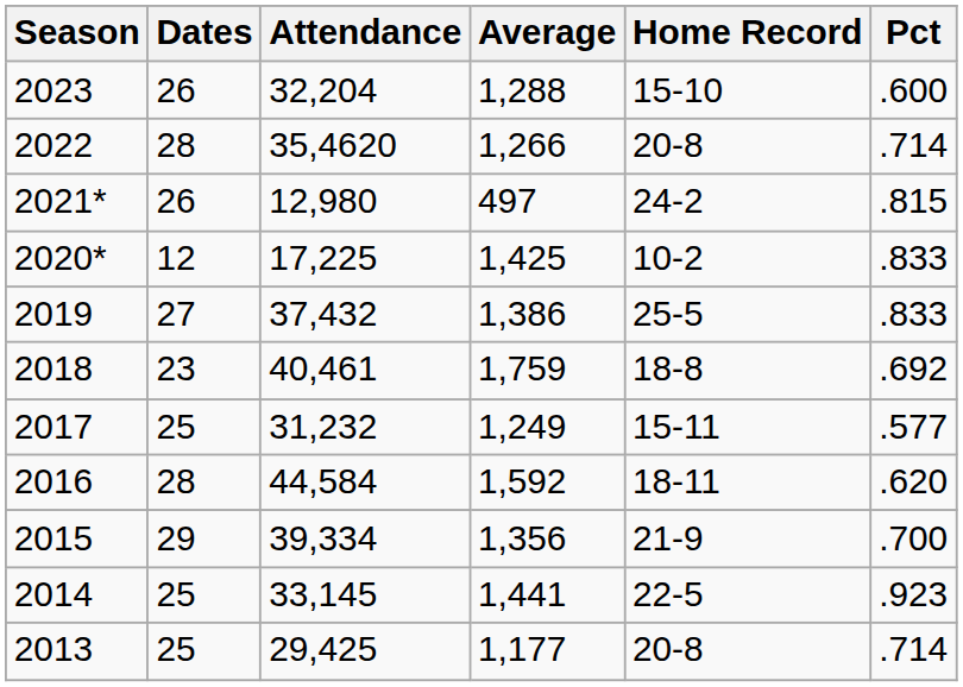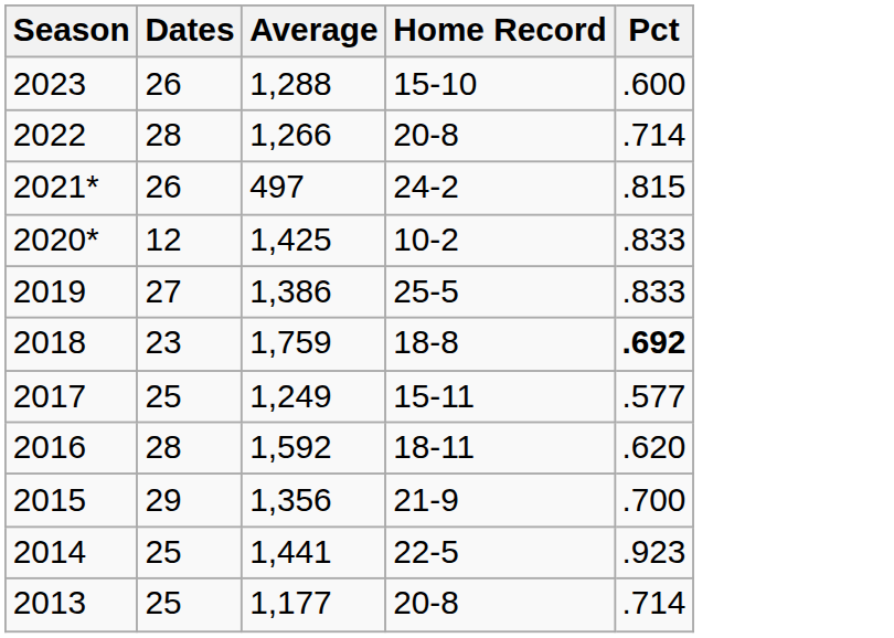- column: Attendance | 32,204 | 35,4620 | 12,980 | 17,225 | 37,432 | 40,461 | 31,232 | 44,584 | 39,334 | 33,145 | 29,425
2018 | Pct: normal -> bold
